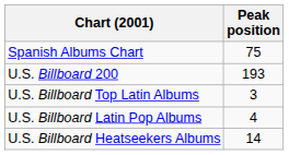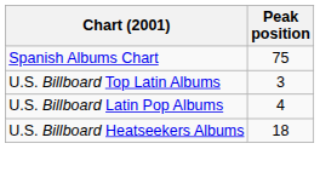- row: U.S. Billboard 200 | 193
U.S. Billboard Heatseekers Albums | Peak position: 14 -> 18
